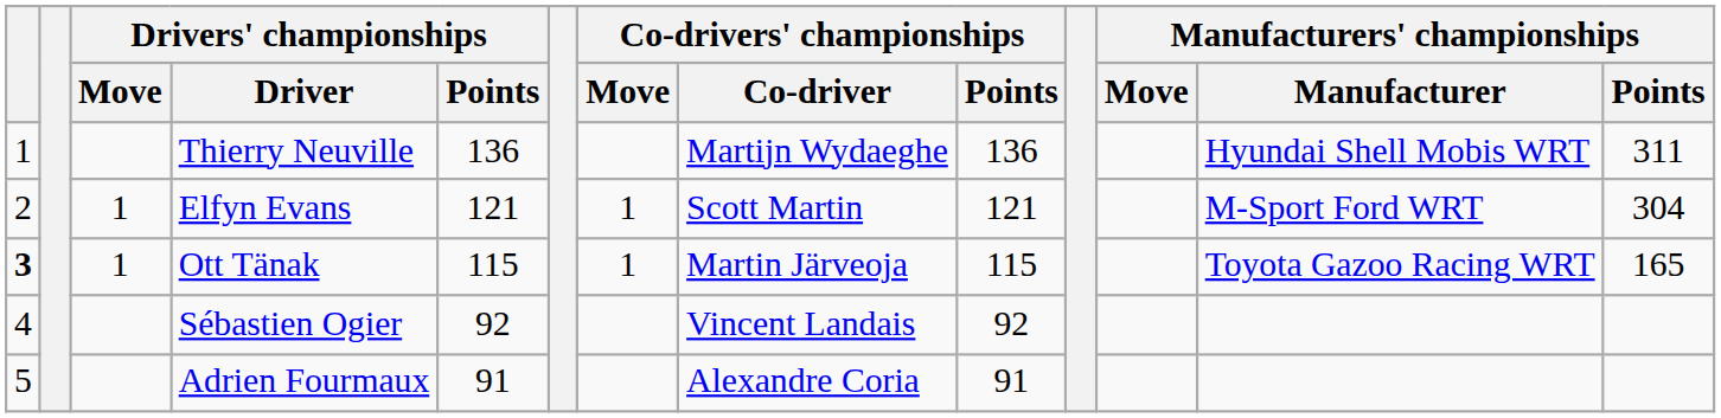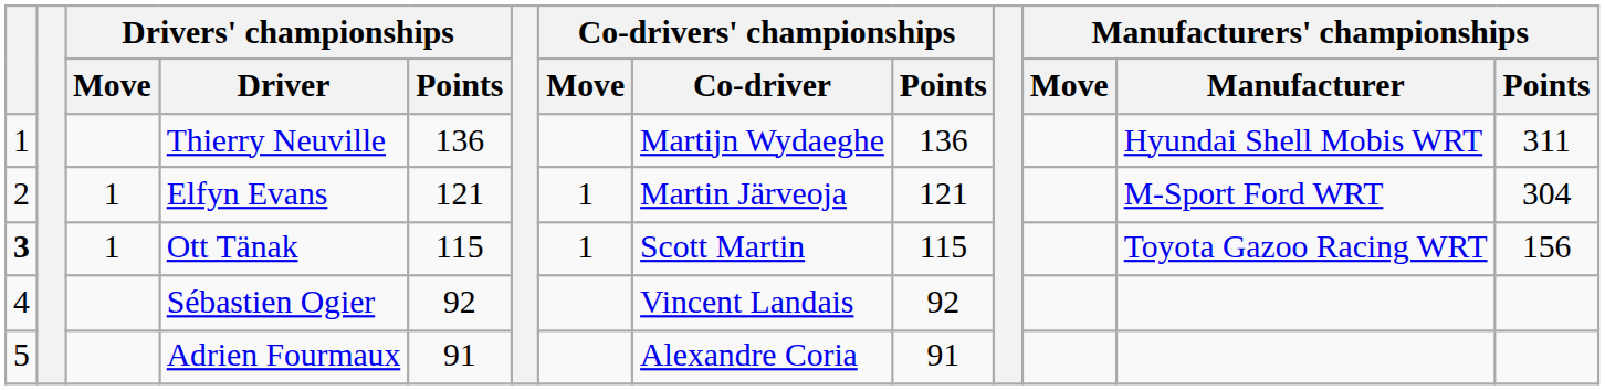Elfyn Evans | Co-drivers' championships / Co-driver: Scott Martin -> Martin Järveoja
Ott Tänak | Co-drivers' championships / Co-driver: Martin Järveoja -> Scott Martin
Ott Tänak | Manufacturers' championships / Points: 165 -> 156
